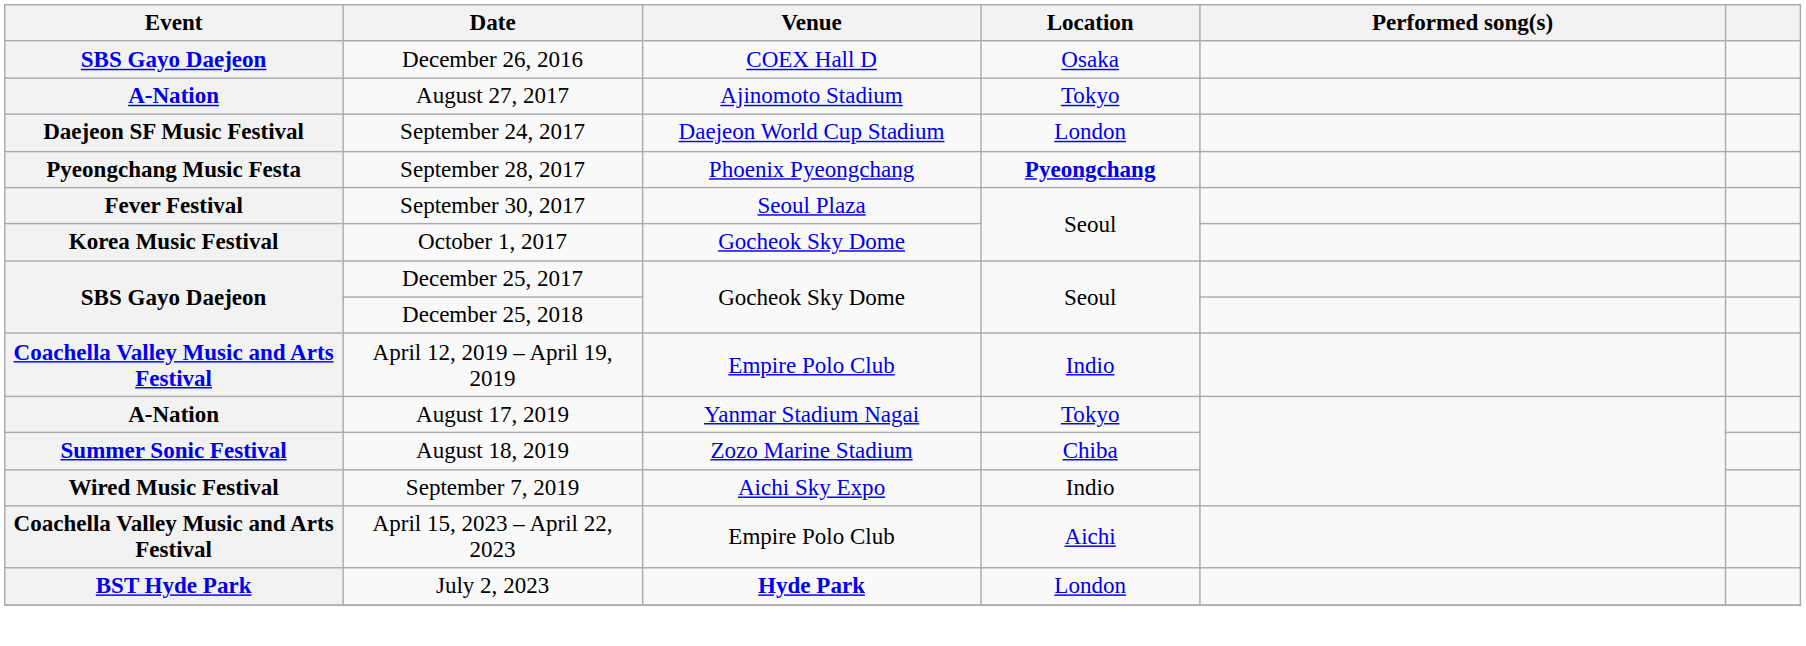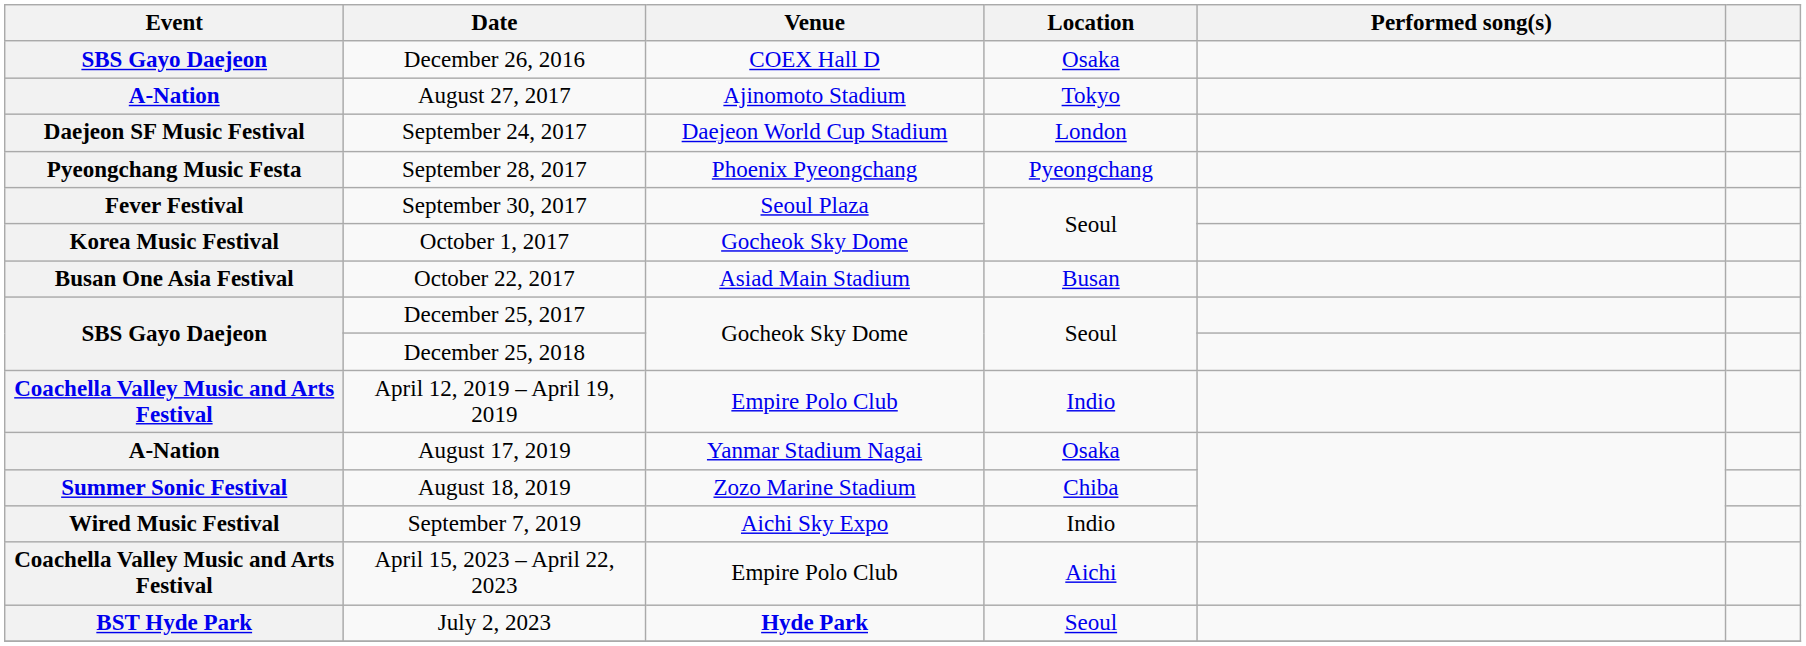September 28, 2017 | Location: bold -> normal
+ row: Busan One Asia Festival | October 22, 2017 | Asiad Main Stadium | Busan
August 17, 2019 | Location: Tokyo -> Osaka
July 2, 2023 | Location: London -> Seoul
